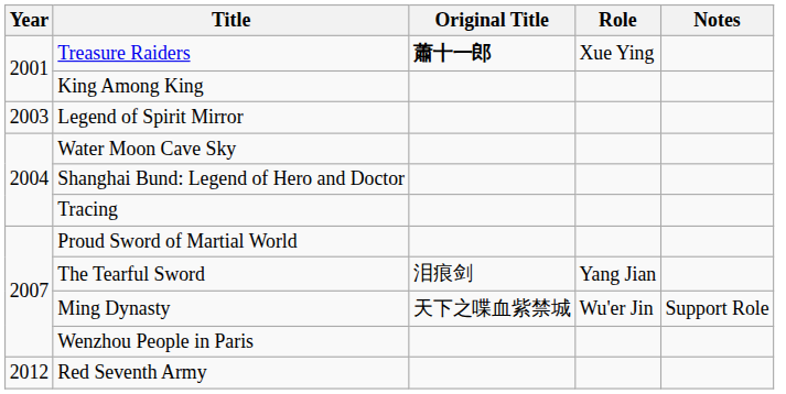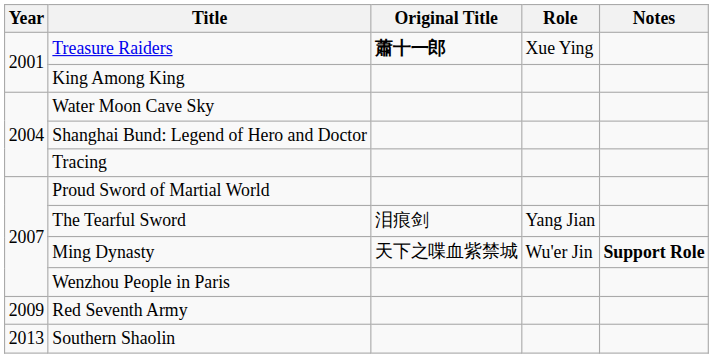- row: 2003 | Legend of Spirit Mirror
Ming Dynasty | Notes: normal -> bold
Red Seventh Army | Year: 2012 -> 2009
+ row: 2013 | Southern Shaolin
